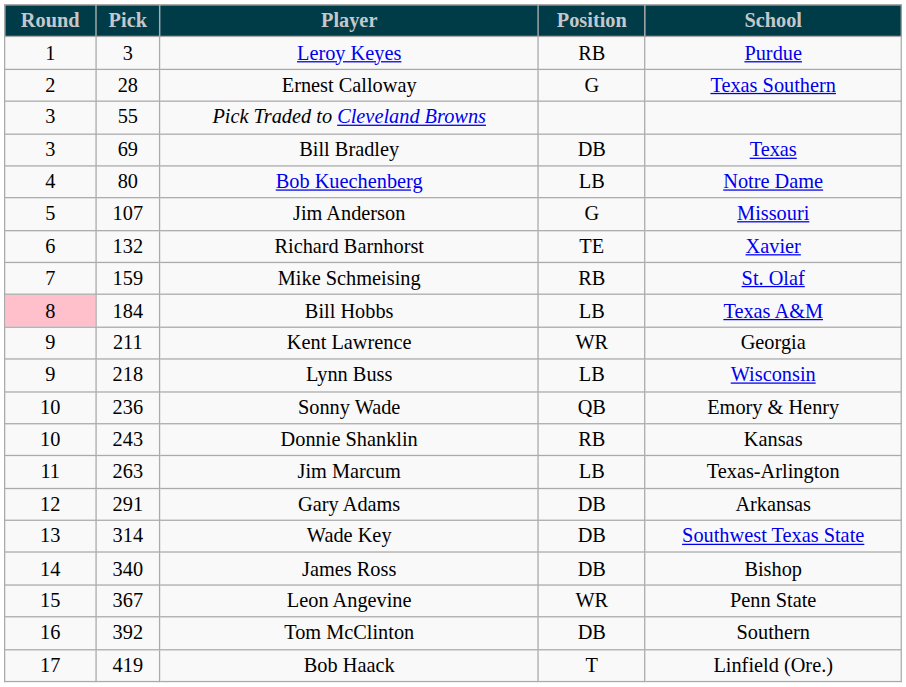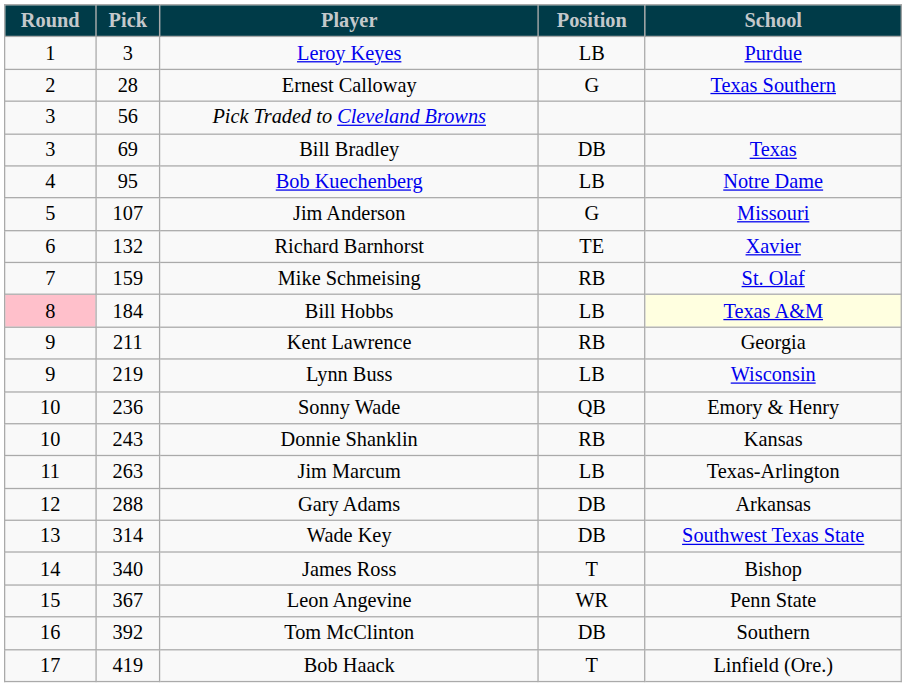Leroy Keyes | Position: RB -> LB
Pick Traded to Cleveland Browns | Pick: 55 -> 56
Bob Kuechenberg | Pick: 80 -> 95
Bill Hobbs | School: no background -> lightyellow background
Kent Lawrence | Position: WR -> RB
Lynn Buss | Pick: 218 -> 219
Gary Adams | Pick: 291 -> 288
James Ross | Position: DB -> T
